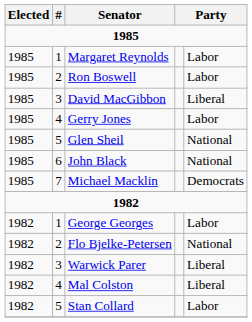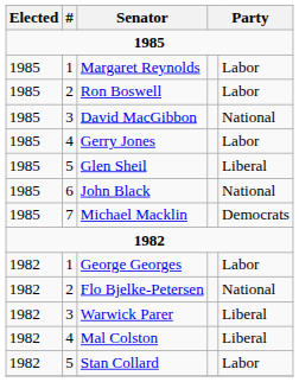David MacGibbon | column 5: Liberal -> National
Glen Sheil | column 5: National -> Liberal
